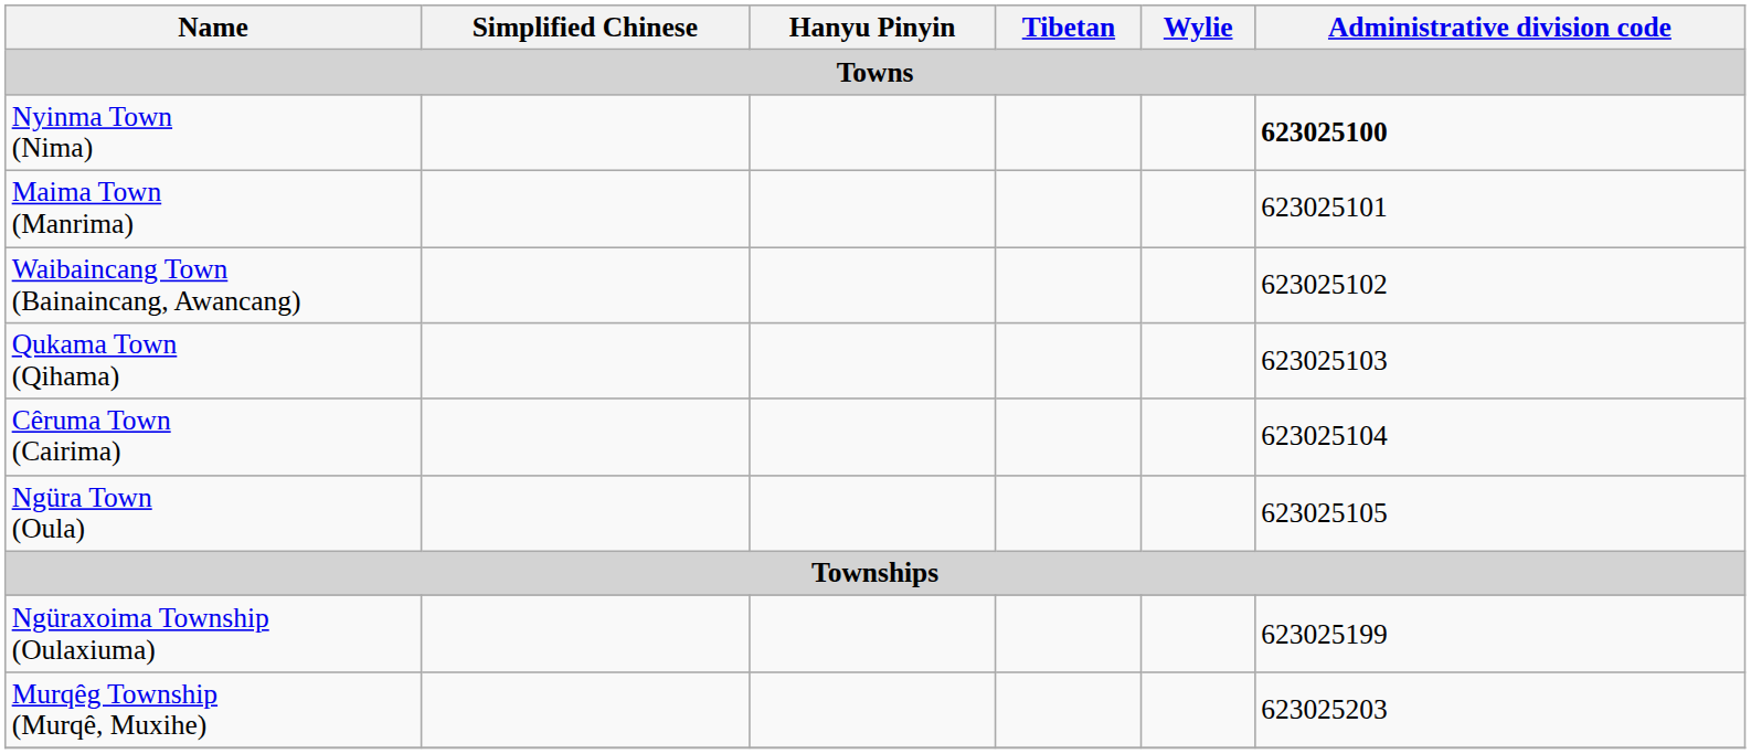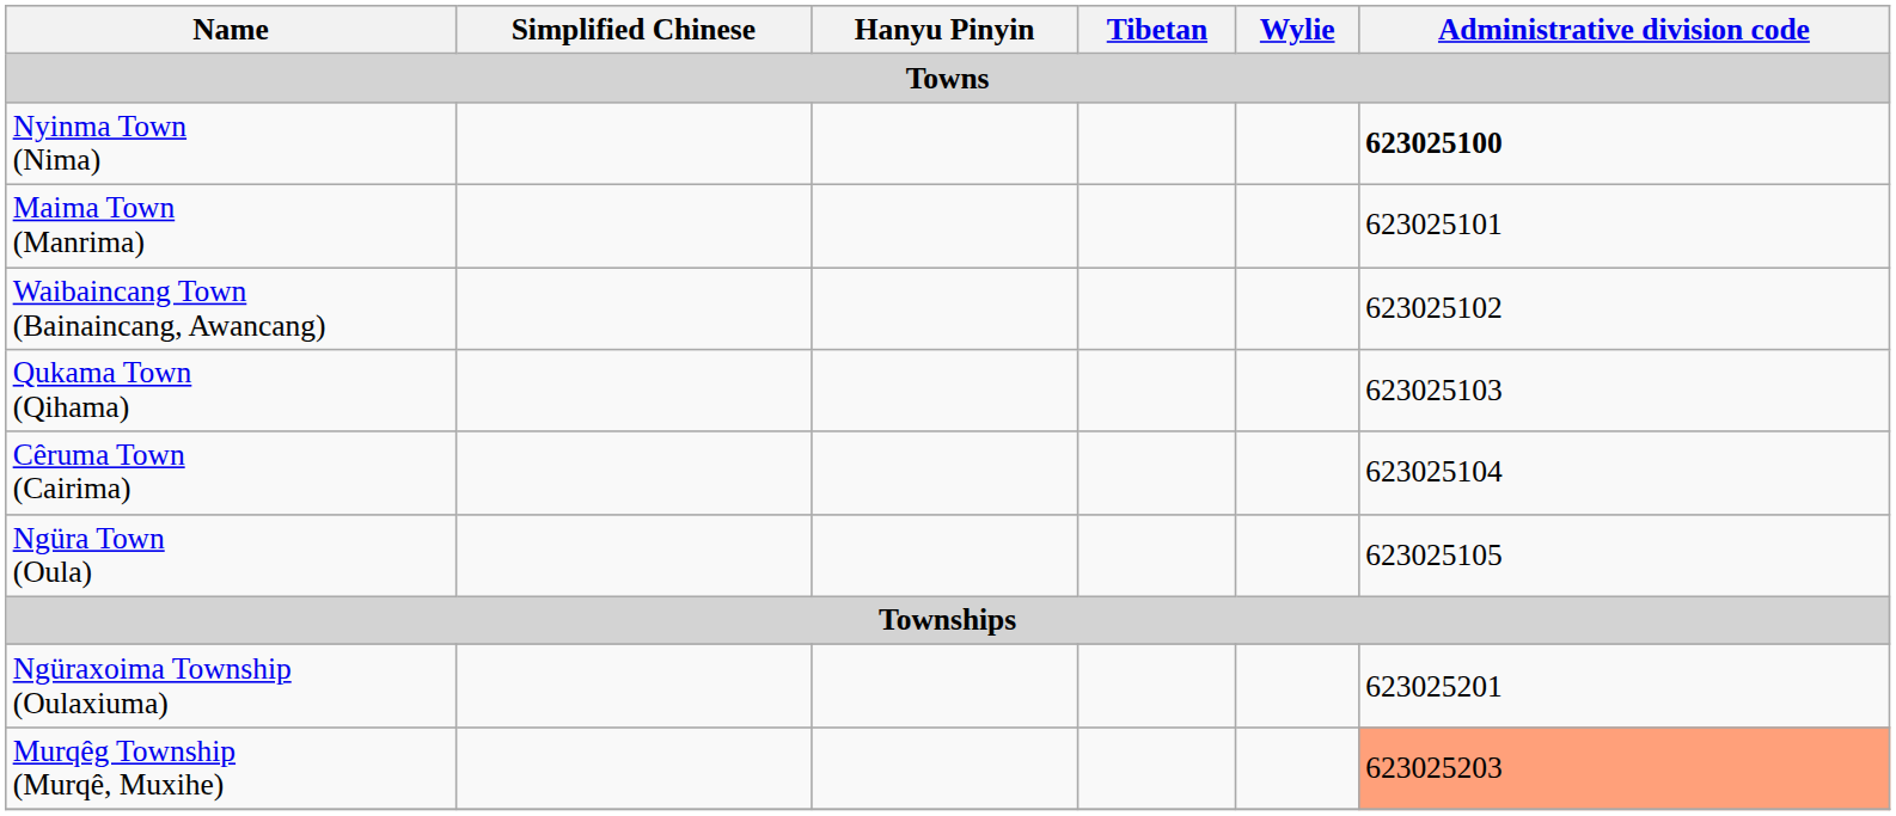Ngüraxoima Township (Oulaxiuma) | Administrative division code: 623025199 -> 623025201
Murqêg Township (Murqê, Muxihe) | Administrative division code: no background -> lightsalmon background
